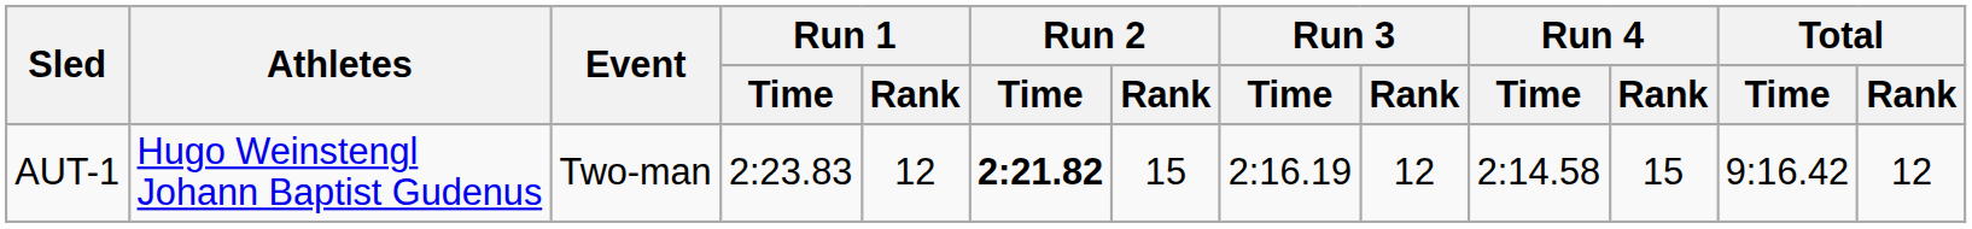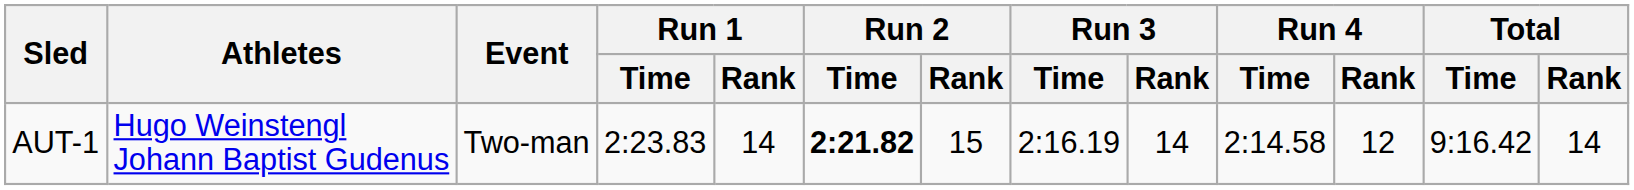AUT-1 | Run 1 / Rank: 12 -> 14
AUT-1 | Run 3 / Rank: 12 -> 14
AUT-1 | Run 4 / Rank: 15 -> 12
AUT-1 | Total / Rank: 12 -> 14
